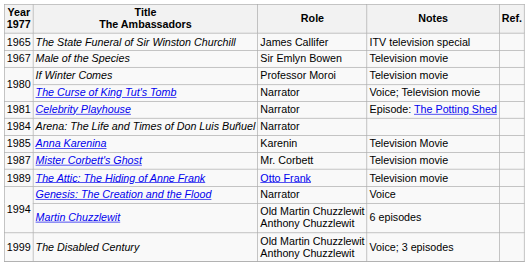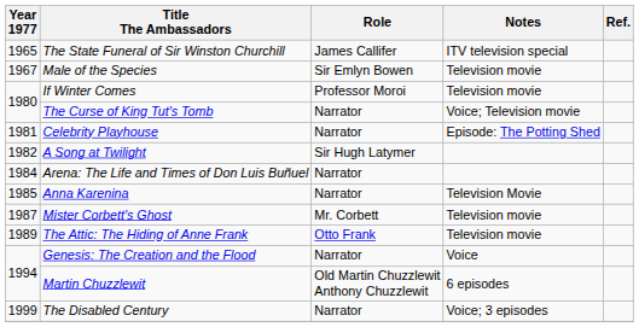+ row: 1982 | A Song at Twilight | Sir Hugh Latymer
Anna Karenina | Role: Karenin -> Narrator
The Disabled Century | Role: Old Martin Chuzzlewit Anthony Chuzzlewit -> Narrator
